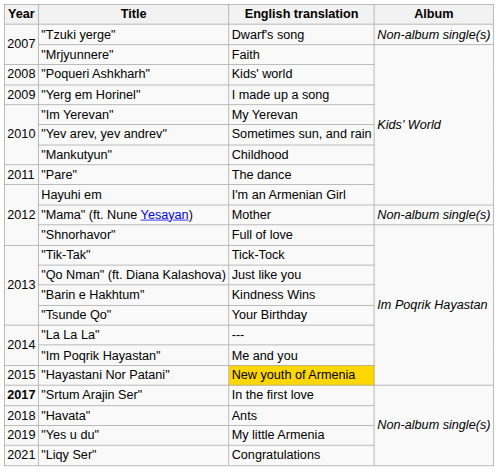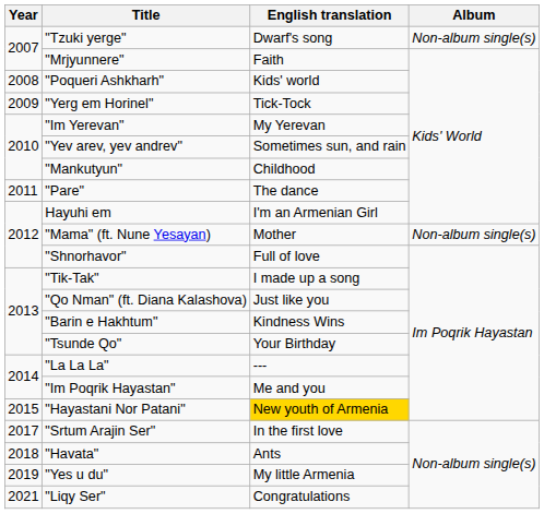"Yerg em Horinel" | English translation: I made up a song -> Tick-Tock
"Tik-Tak" | English translation: Tick-Tock -> I made up a song
"Srtum Arajin Ser" | Year: bold -> normal
